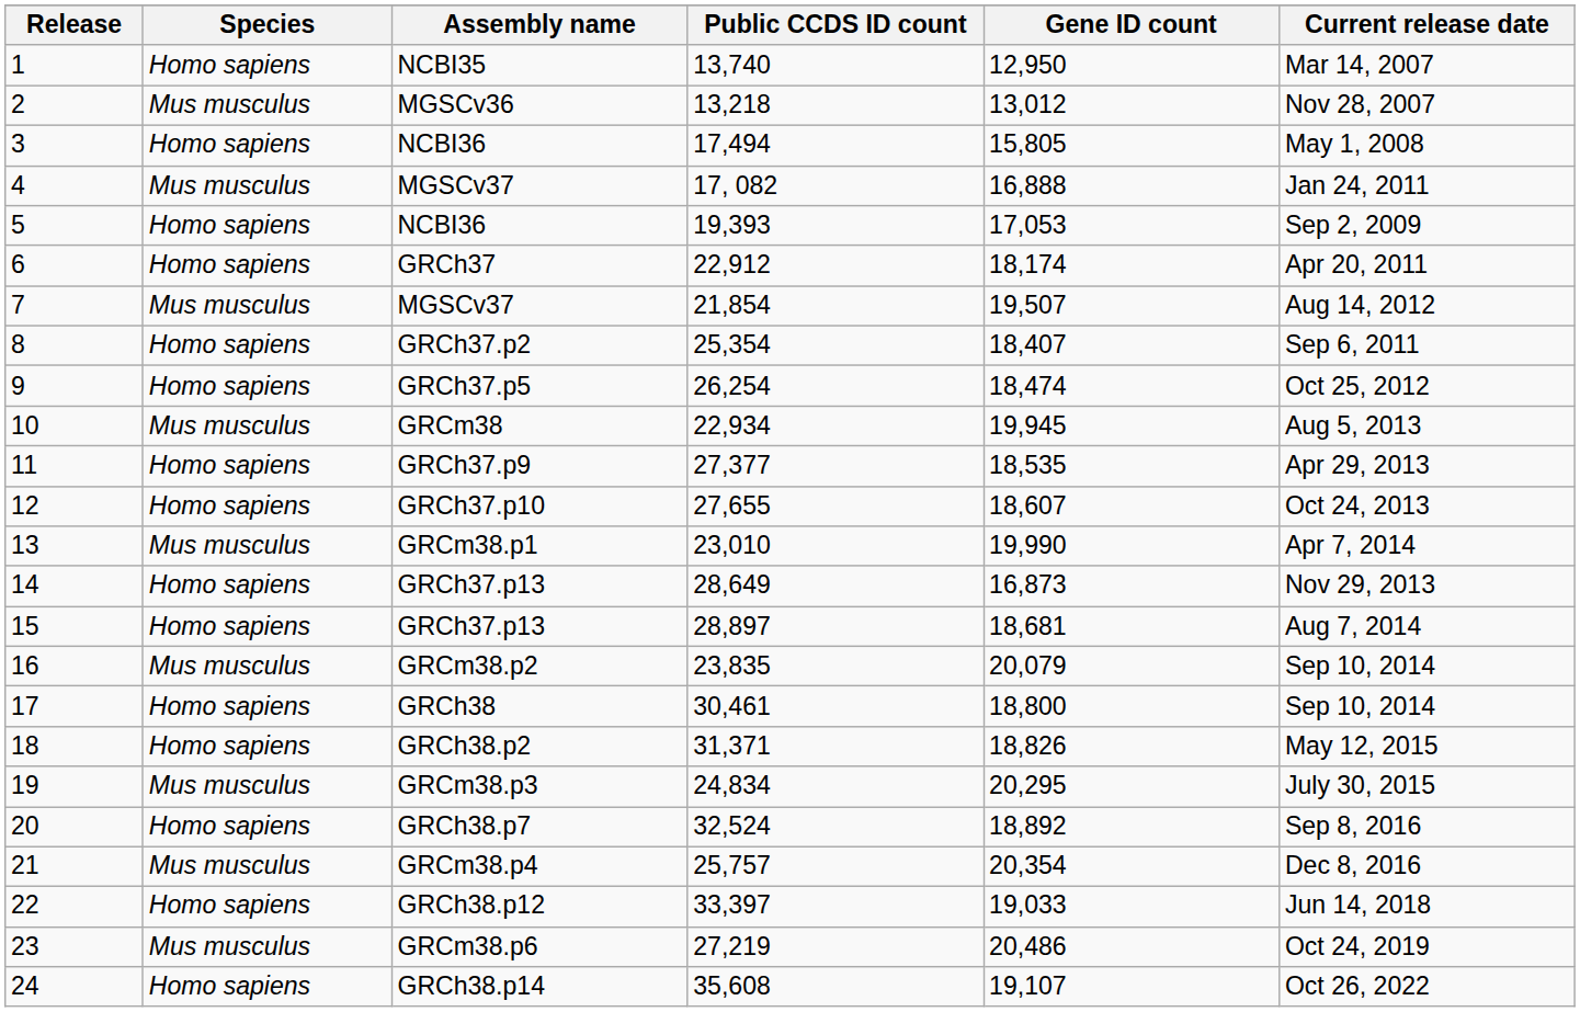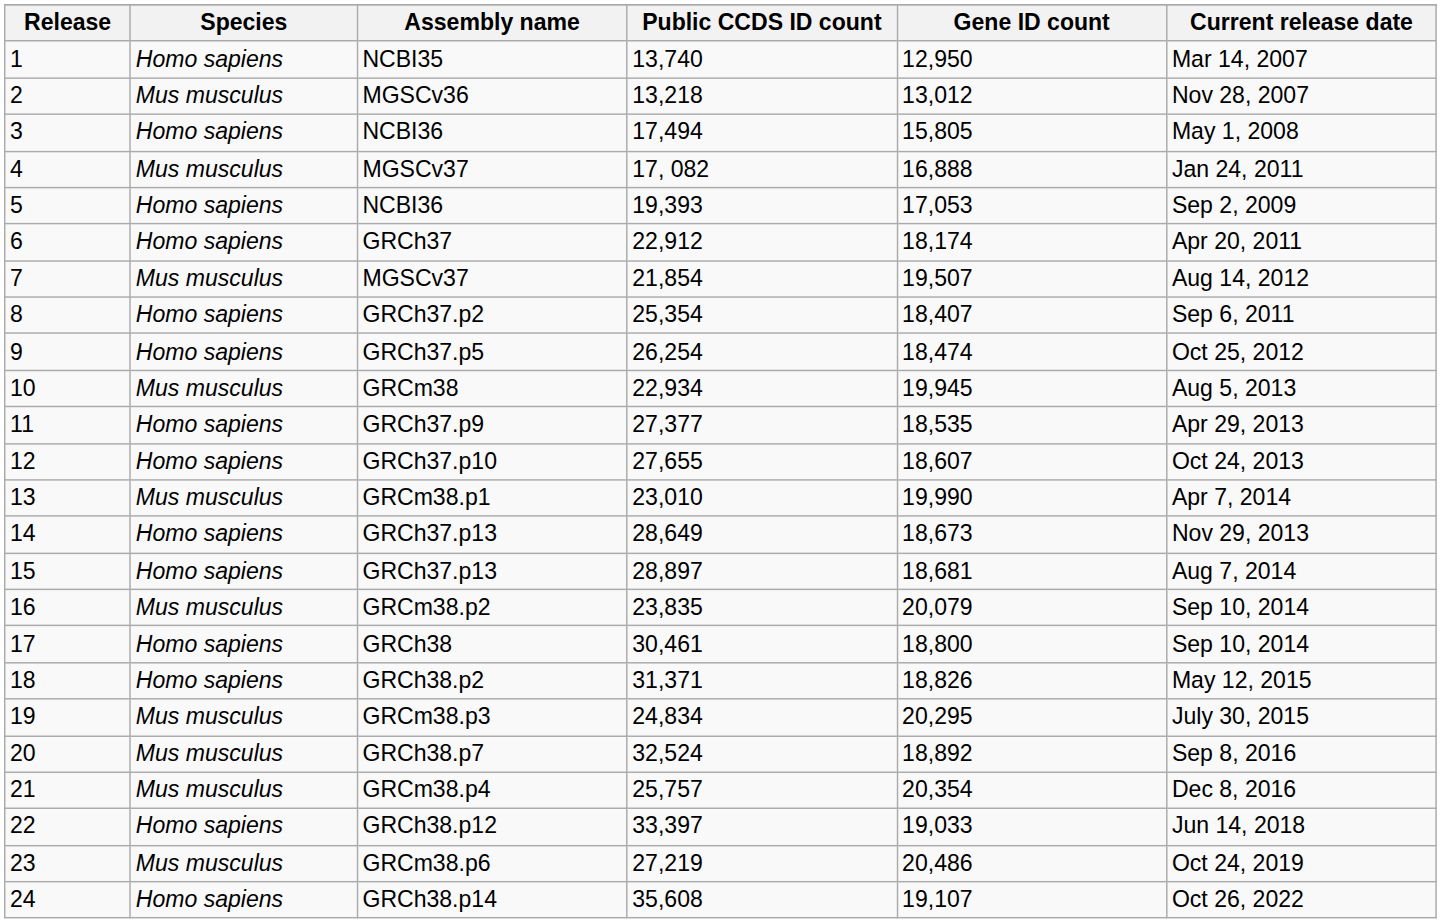14 | Gene ID count: 16,873 -> 18,673
20 | Species: Homo sapiens -> Mus musculus
